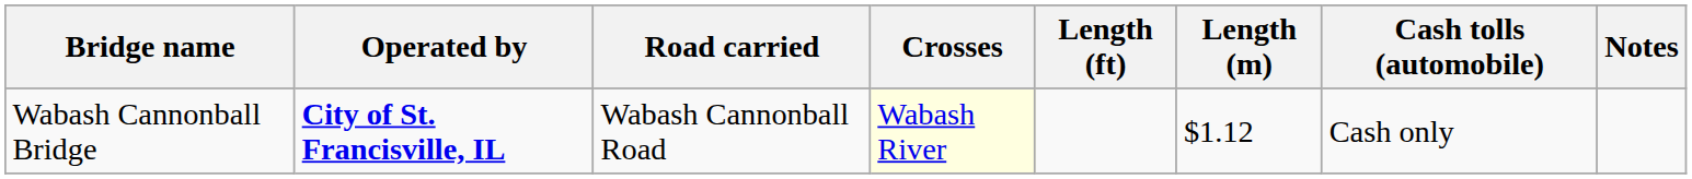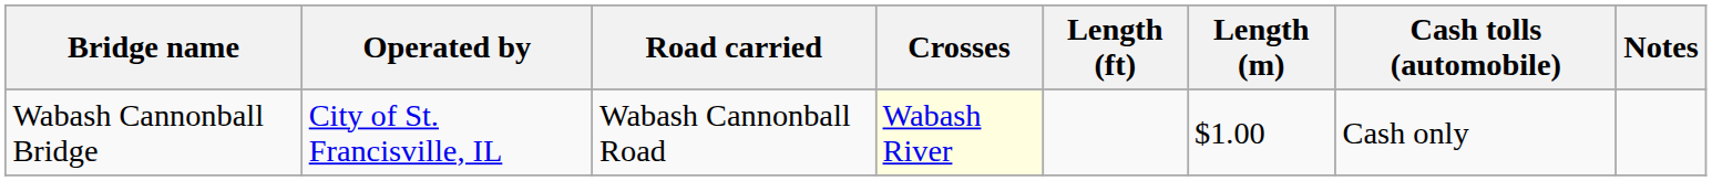Wabash Cannonball Bridge | Operated by: bold -> normal
Wabash Cannonball Bridge | Length (m): $1.12 -> $1.00
